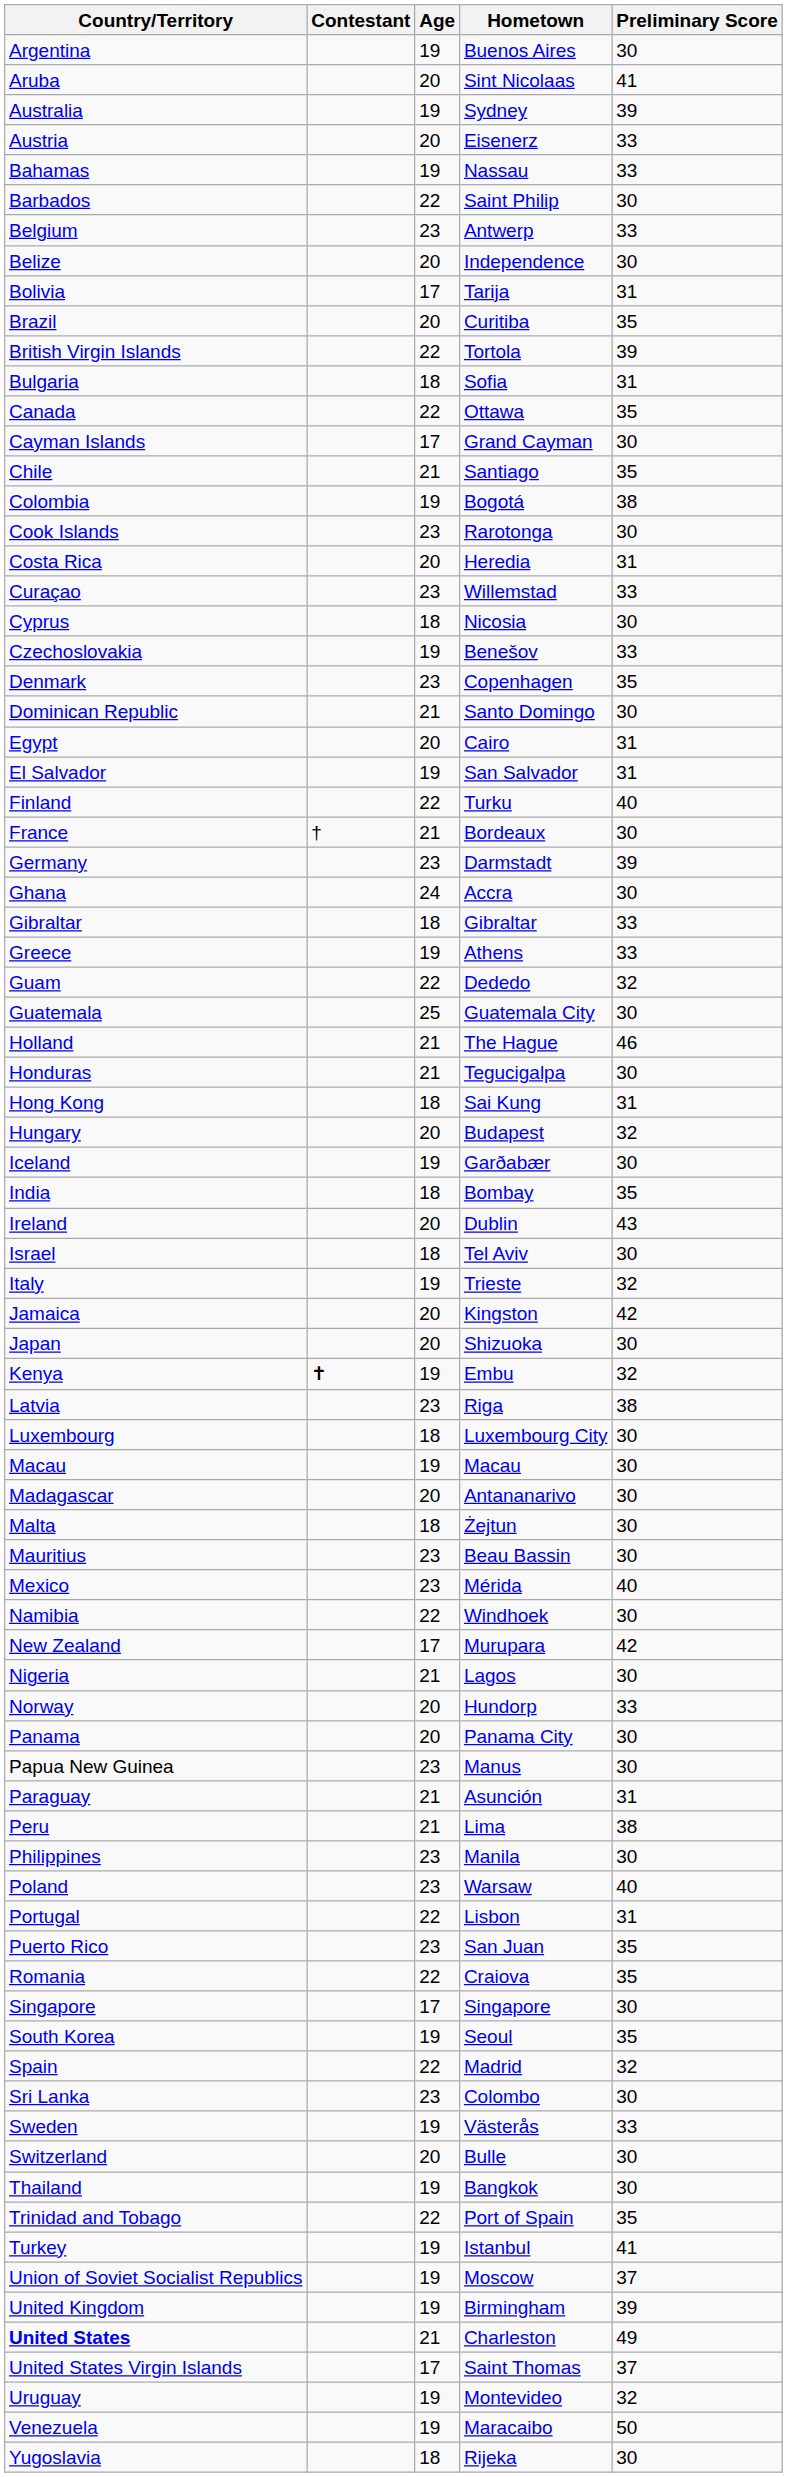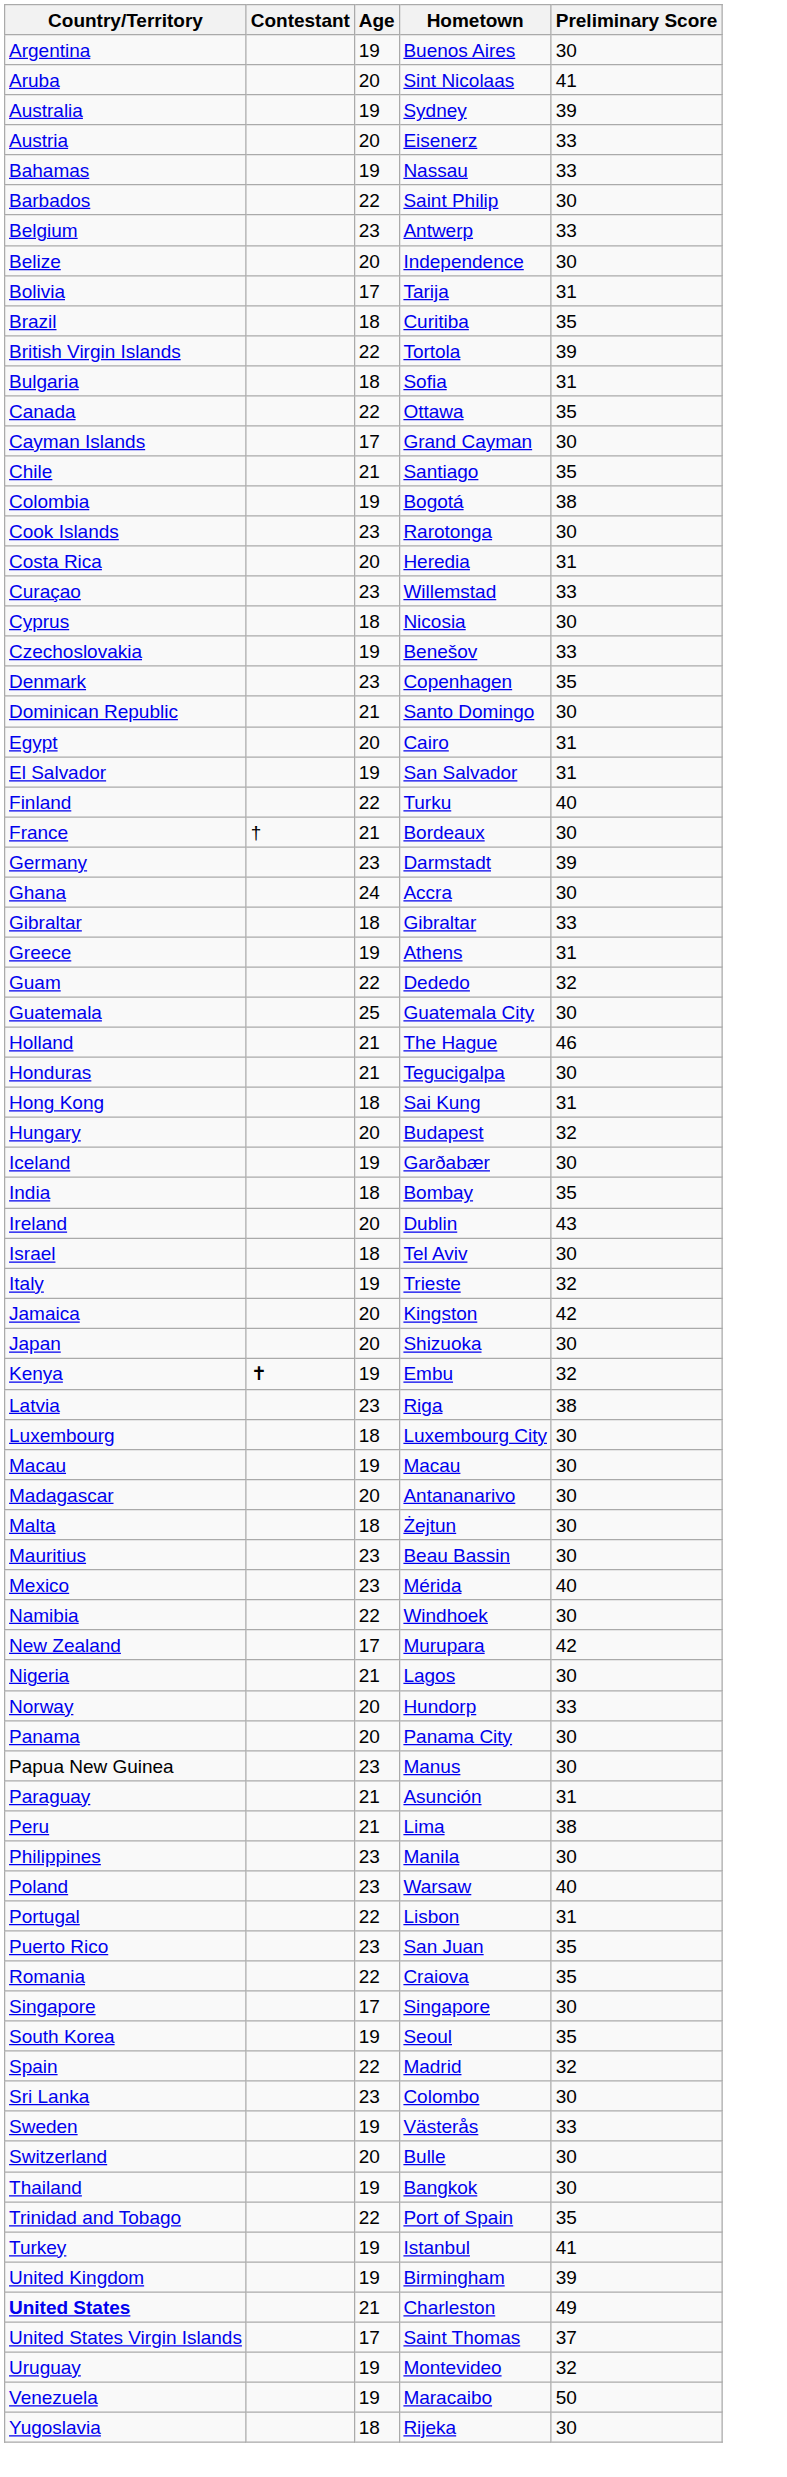Brazil | Age: 20 -> 18
Greece | Preliminary Score: 33 -> 31
- row: Union of Soviet Socialist Republics | 19 | Moscow | 37
